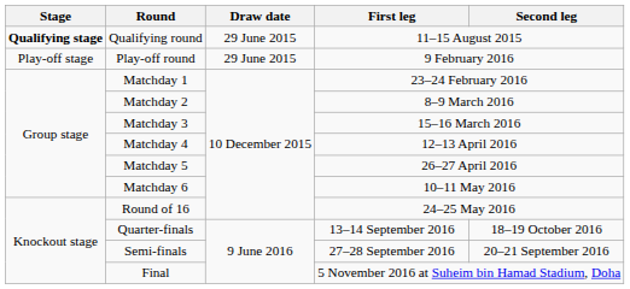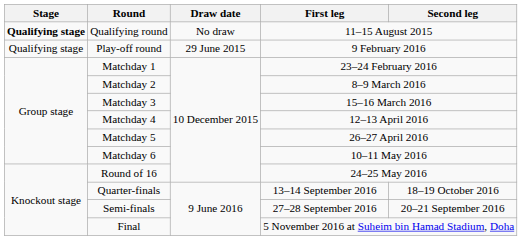Qualifying round | Draw date: 29 June 2015 -> No draw
Play-off round | Stage: Play-off stage -> Qualifying stage
